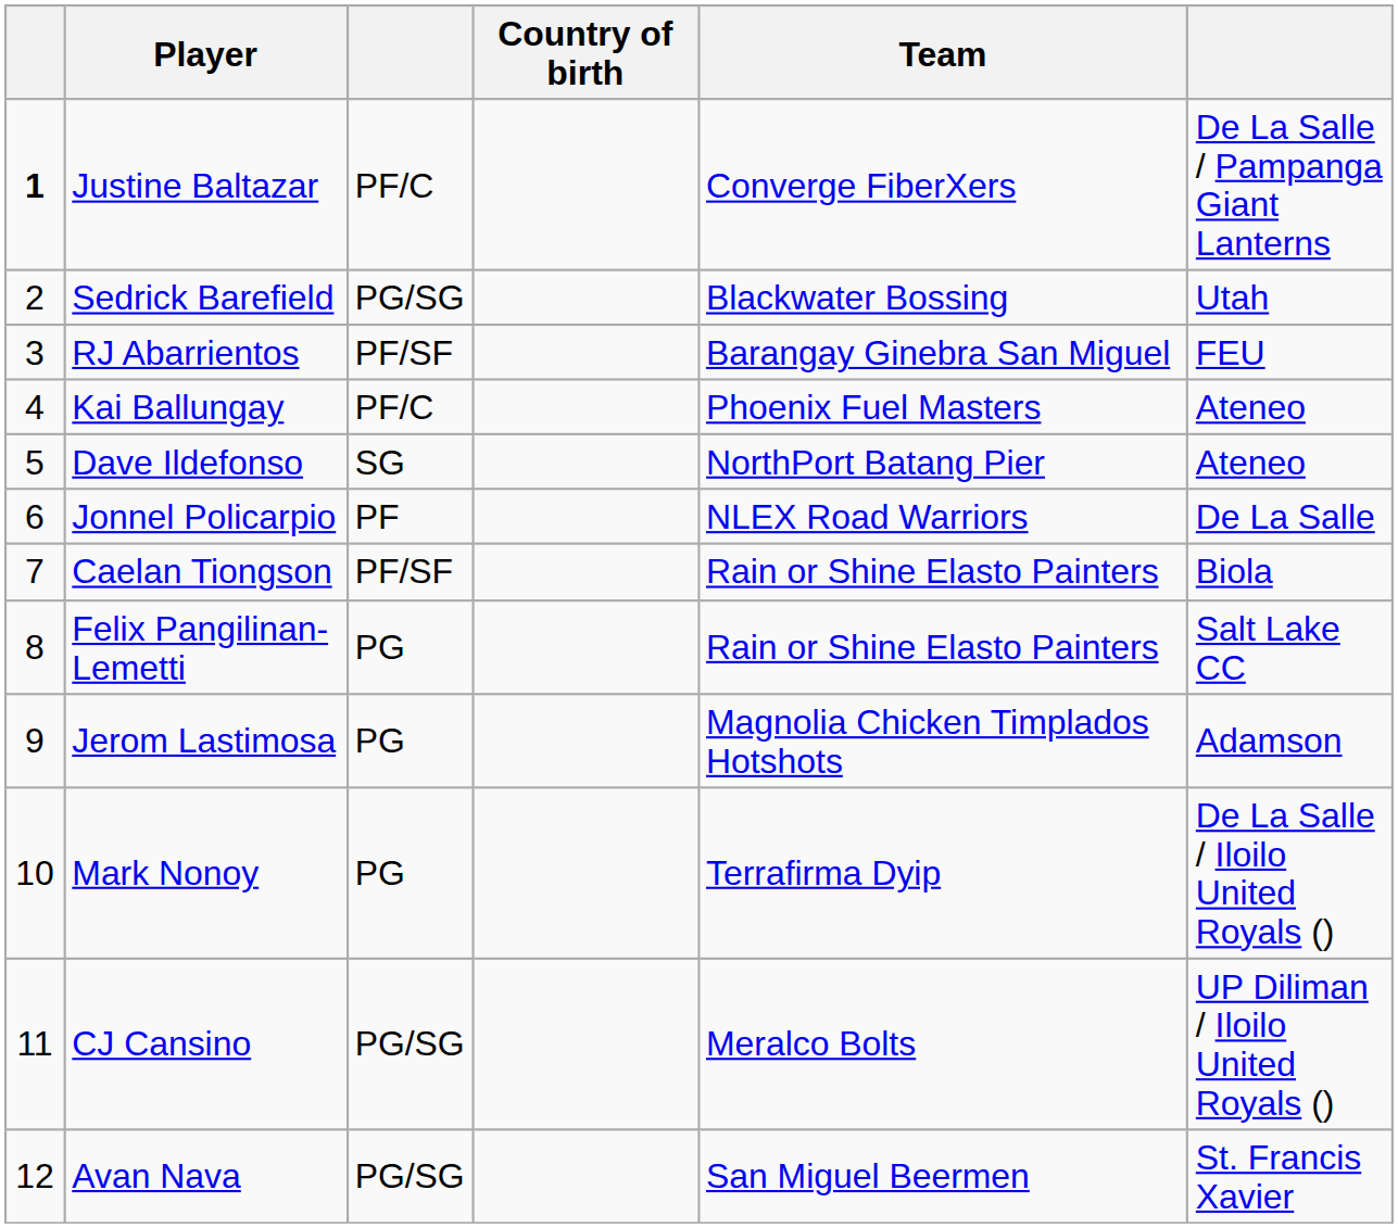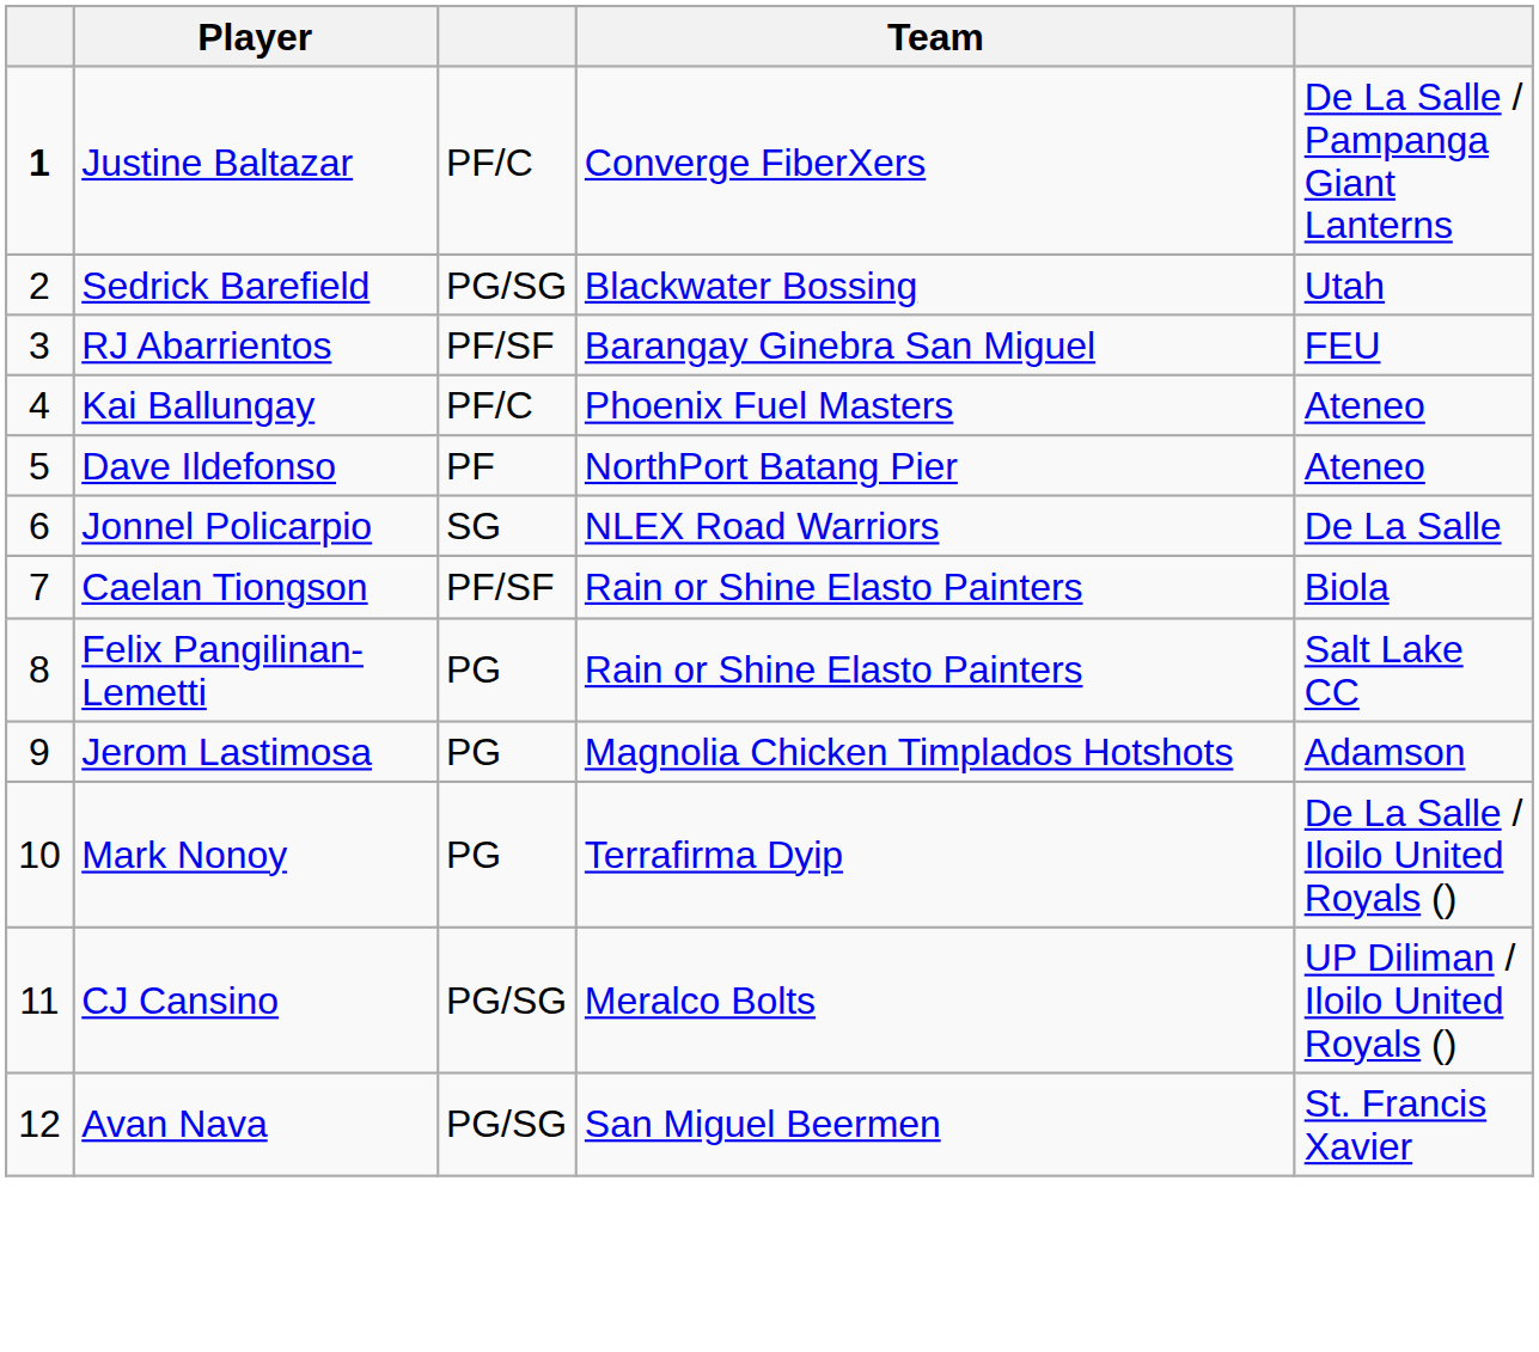- column: Country of birth
Dave Ildefonso | column 3: SG -> PF
Jonnel Policarpio | column 3: PF -> SG
